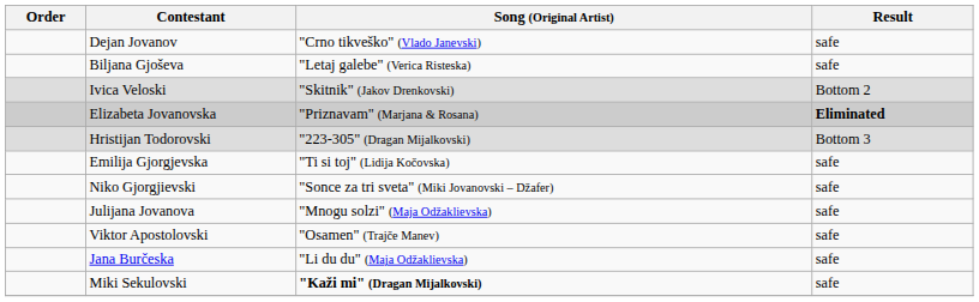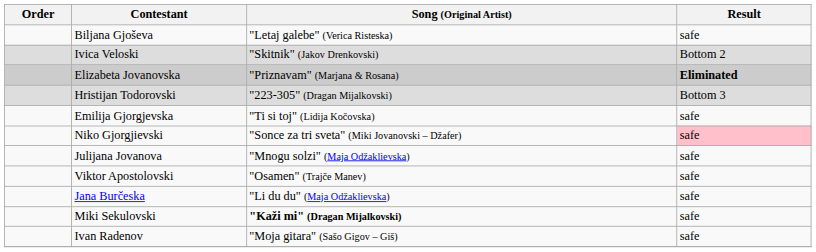- row: Dejan Jovanov | "Crno tikveško" (Vlado Janevski) | safe
Niko Gjorgjievski | Result: no background -> pink background
+ row: Ivan Radenov | "Moja gitara" (Sašo Gigov – Giš) | safe
